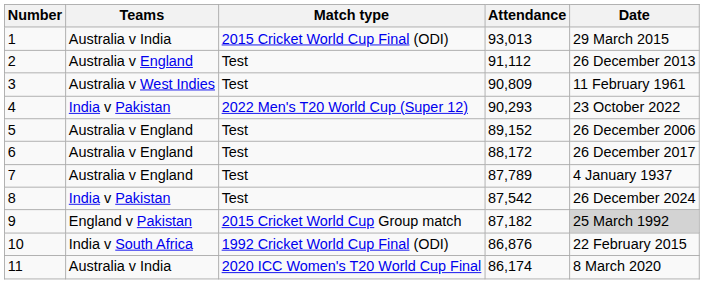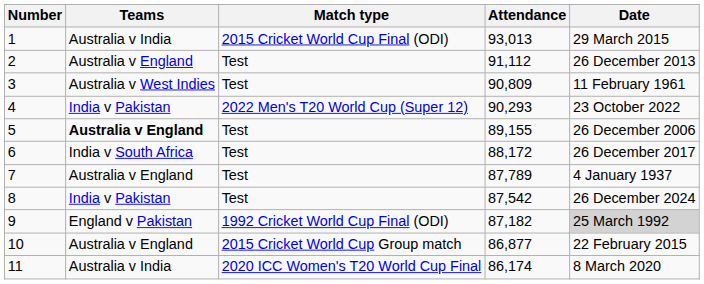5 | Teams: normal -> bold
5 | Attendance: 89,152 -> 89,155
6 | Teams: Australia v England -> India v South Africa
9 | Match type: 2015 Cricket World Cup Group match -> 1992 Cricket World Cup Final (ODI)
10 | Teams: India v South Africa -> Australia v England
10 | Match type: 1992 Cricket World Cup Final (ODI) -> 2015 Cricket World Cup Group match
10 | Attendance: 86,876 -> 86,877
